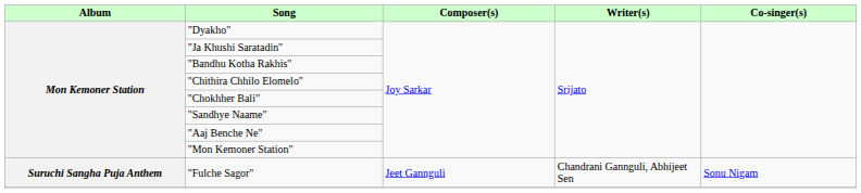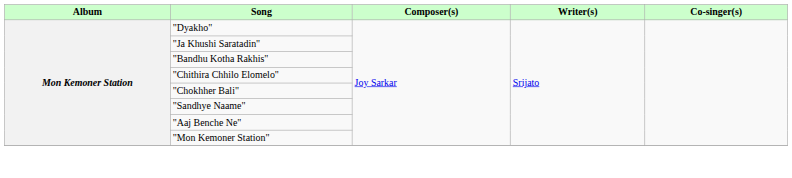- row: Suruchi Sangha Puja Anthem | "Fulche Sagor" | Jeet Gannguli | Chandrani Gannguli, Abhijeet Sen | Sonu Nigam
